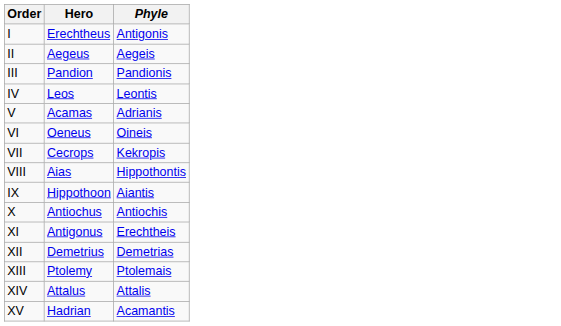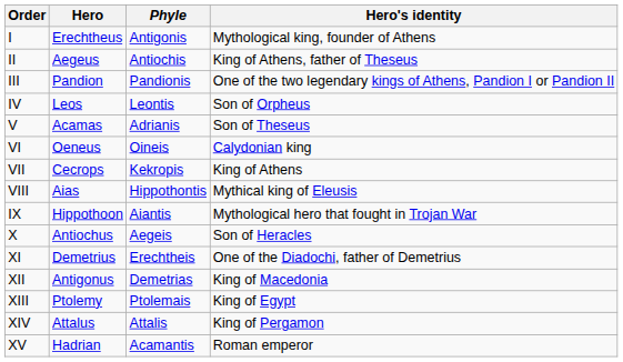+ column: Hero's identity | Mythological king, founder of Athens | King of Athens, father of Theseus | One of the two legendary kings of Athens, Pandion I or Pandion II | Son of Orpheus | Son of Theseus | Calydonian king | King of Athens | Mythical king of Eleusis | Mythological hero that fought in Trojan War | Son of Heracles | One of the Diadochi, father of Demetrius | King of Macedonia | King of Egypt | King of Pergamon | Roman emperor
II | Phyle: Aegeis -> Antiochis
X | Phyle: Antiochis -> Aegeis
XI | Hero: Antigonus -> Demetrius
XII | Hero: Demetrius -> Antigonus
